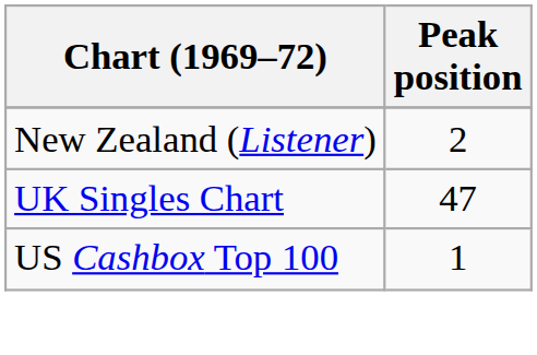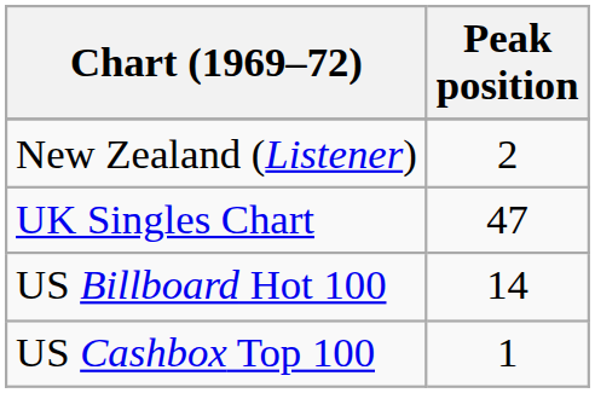+ row: US Billboard Hot 100 | 14
